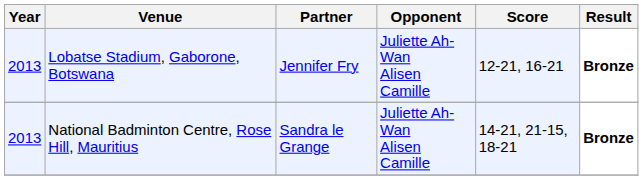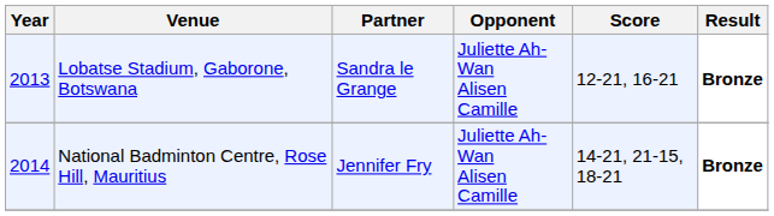Lobatse Stadium, Gaborone, Botswana | Partner: Jennifer Fry -> Sandra le Grange
National Badminton Centre, Rose Hill, Mauritius | Year: 2013 -> 2014
National Badminton Centre, Rose Hill, Mauritius | Partner: Sandra le Grange -> Jennifer Fry
